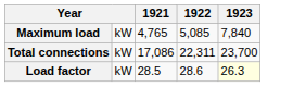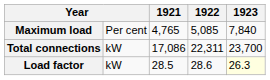Maximum load | column 2: kW -> Per cent
